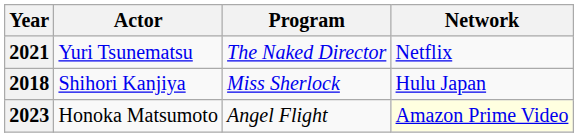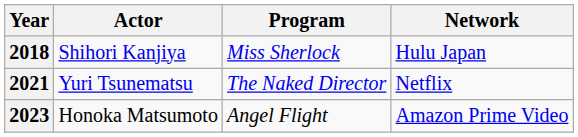rows swapped: 2018 <-> 2021
2023 | Network: lightyellow background -> no background
